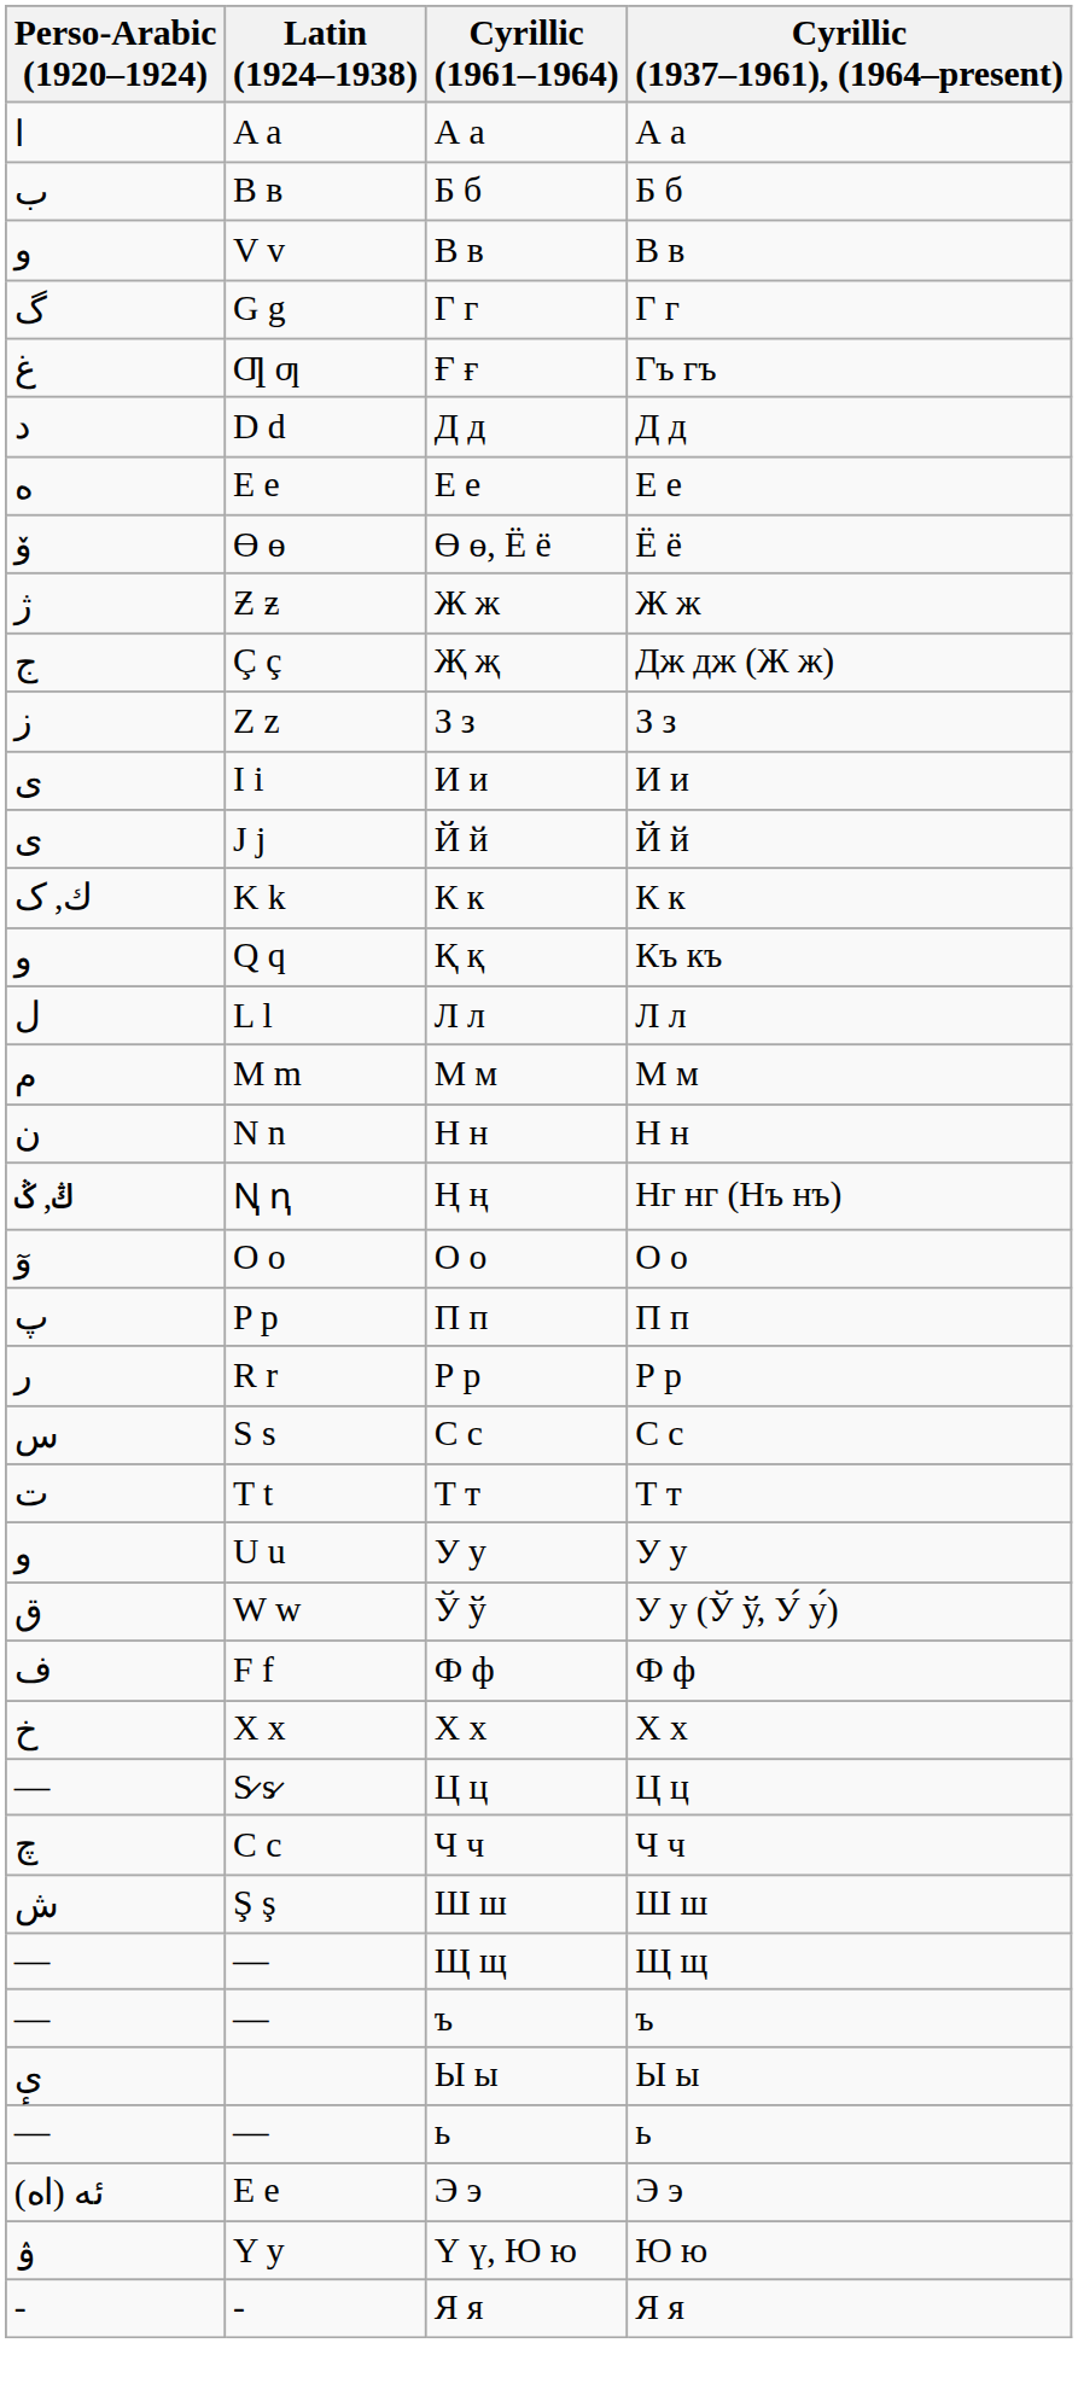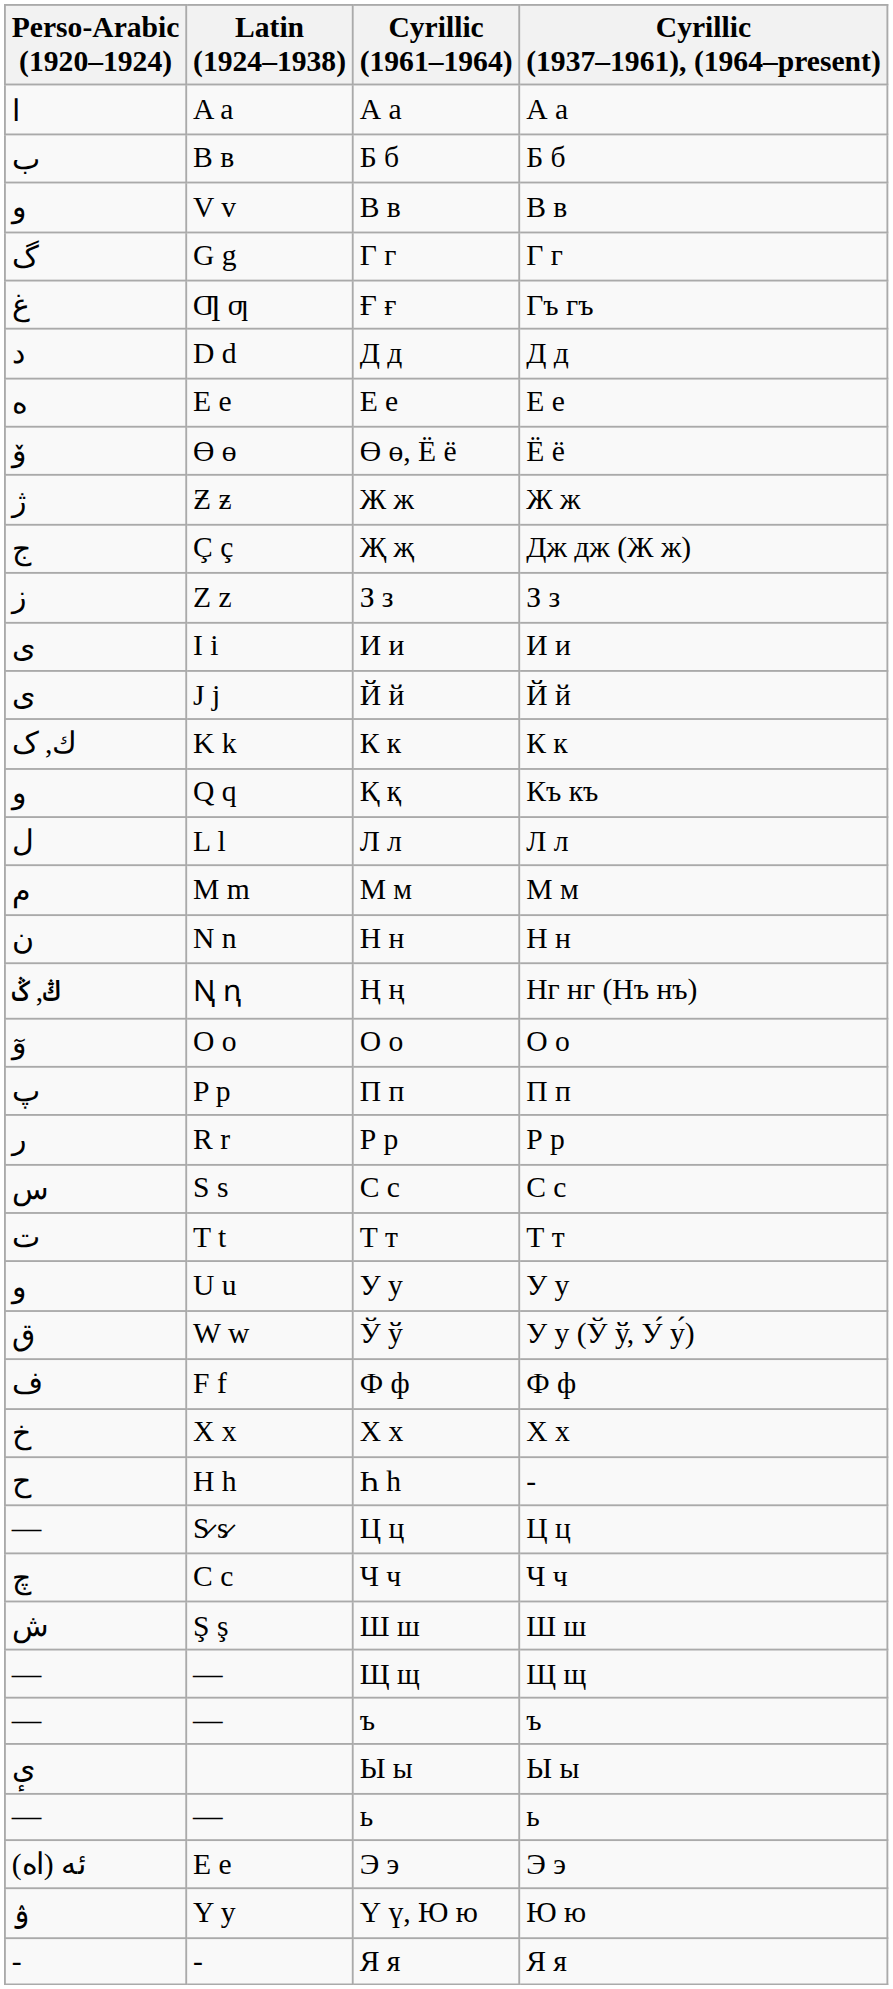+ row: ح | H h | Һ һ | -
